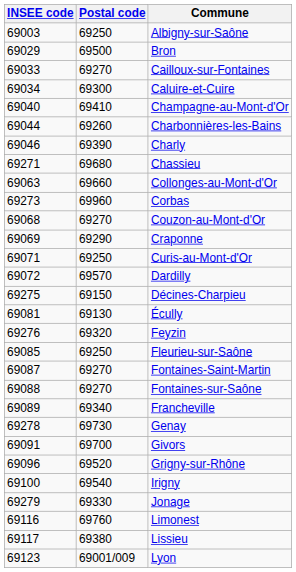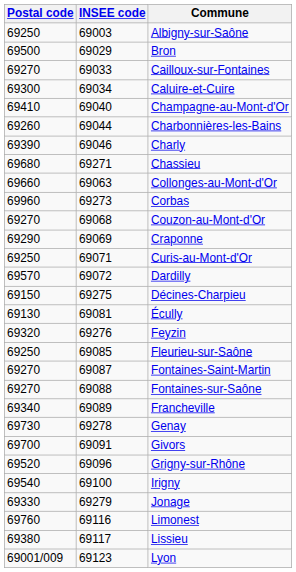columns swapped: INSEE code <-> Postal code
